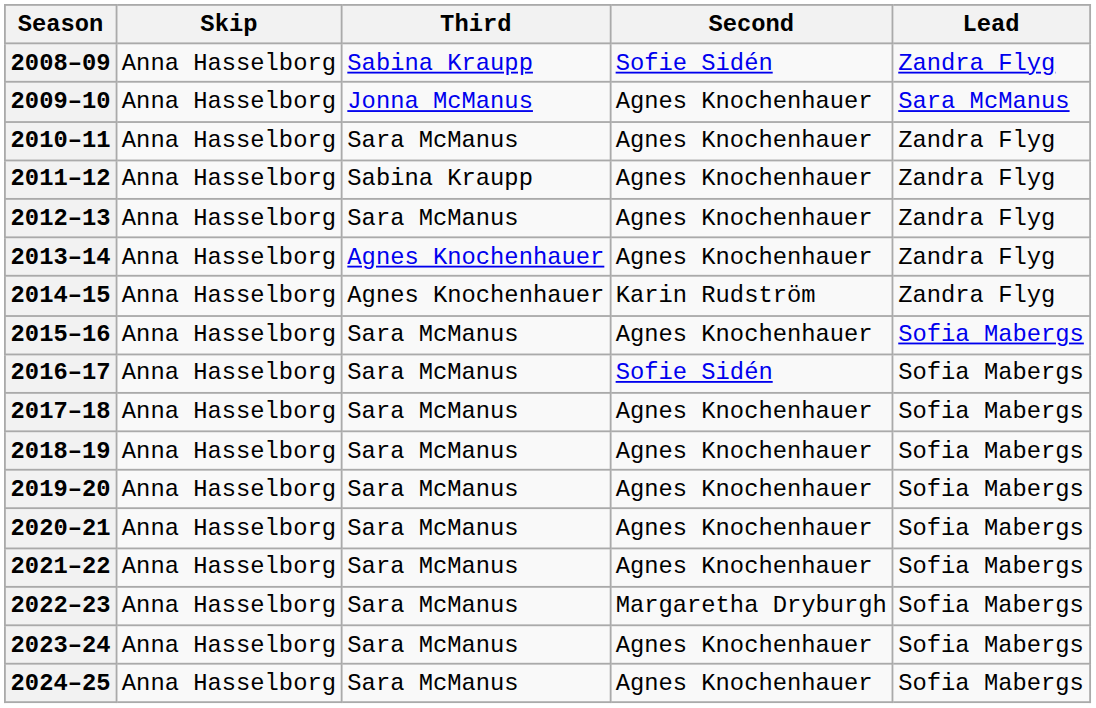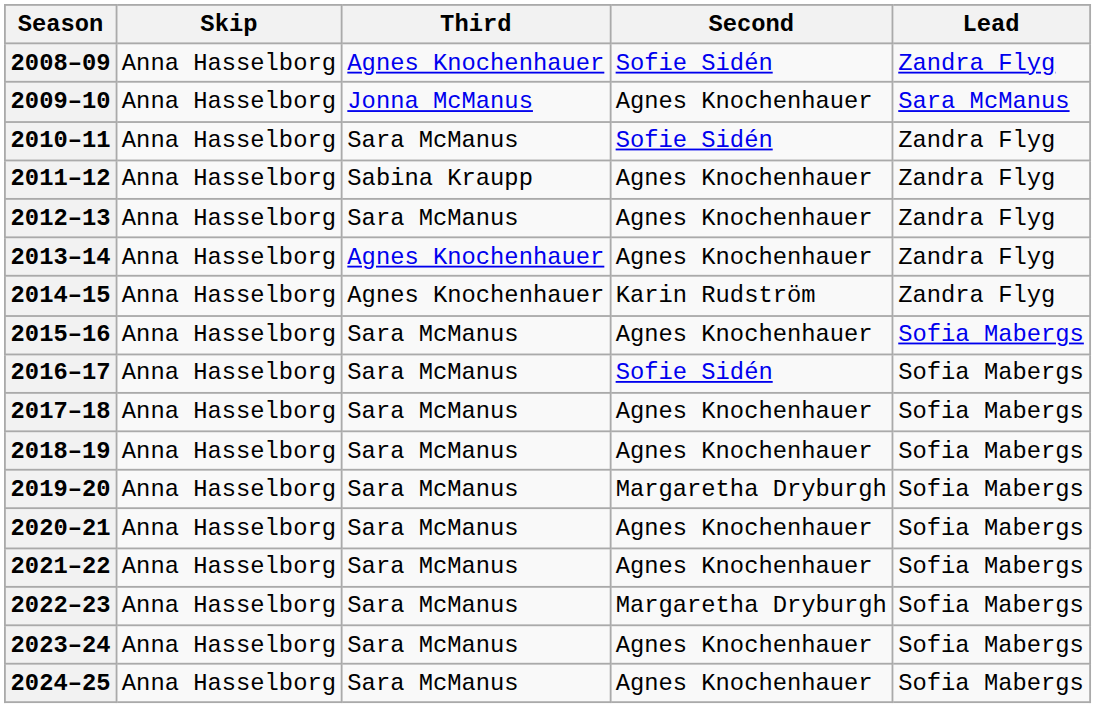2008–09 | Third: Sabina Kraupp -> Agnes Knochenhauer
2010–11 | Second: Agnes Knochenhauer -> Sofie Sidén
2019–20 | Second: Agnes Knochenhauer -> Margaretha Dryburgh
